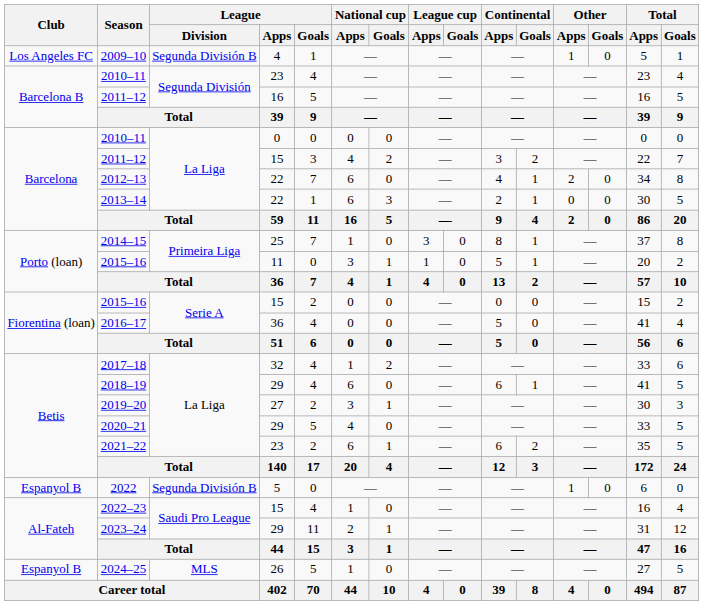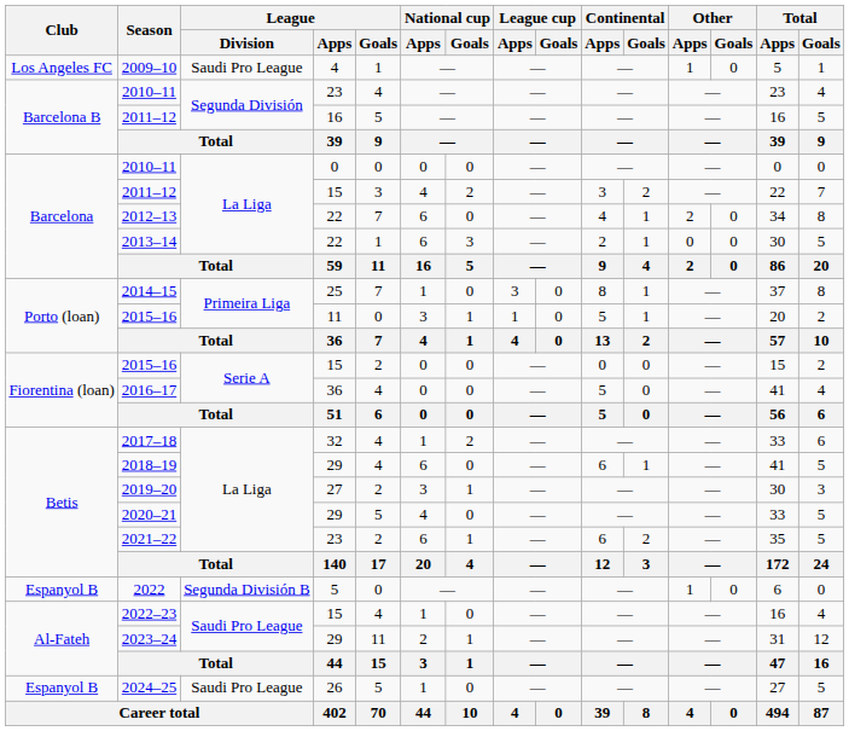2009–10 | League / Division: Segunda División B -> Saudi Pro League
2024–25 | League / Division: MLS -> Saudi Pro League
